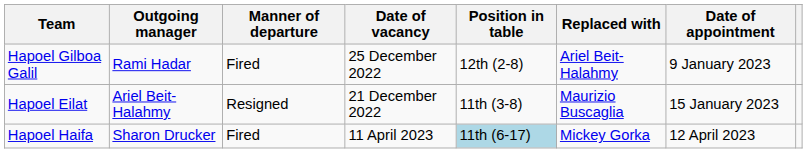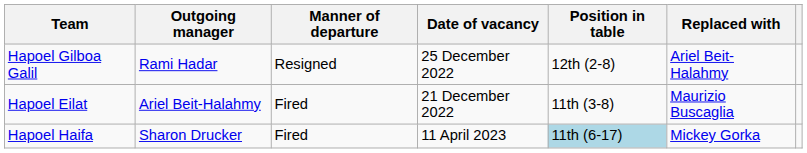- column: Date of appointment | 9 January 2023 | 15 January 2023 | 12 April 2023
Hapoel Gilboa Galil | Manner of departure: Fired -> Resigned
Hapoel Eilat | Manner of departure: Resigned -> Fired
